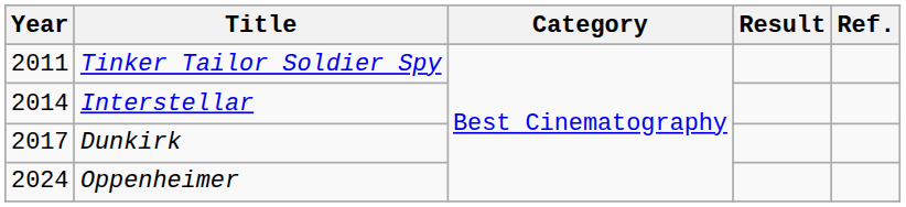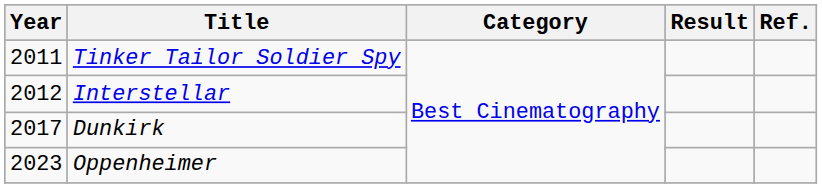Interstellar | Year: 2014 -> 2012
Oppenheimer | Year: 2024 -> 2023
